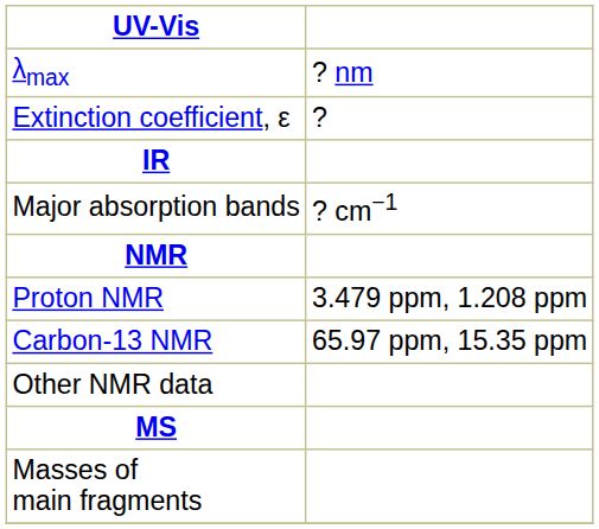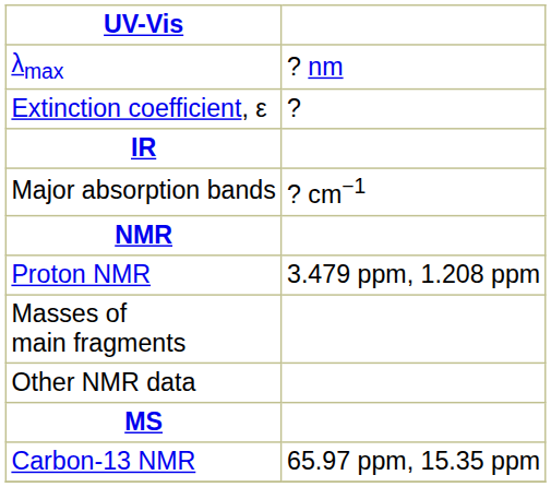rows swapped: Carbon-13 NMR <-> Masses of main fragments
